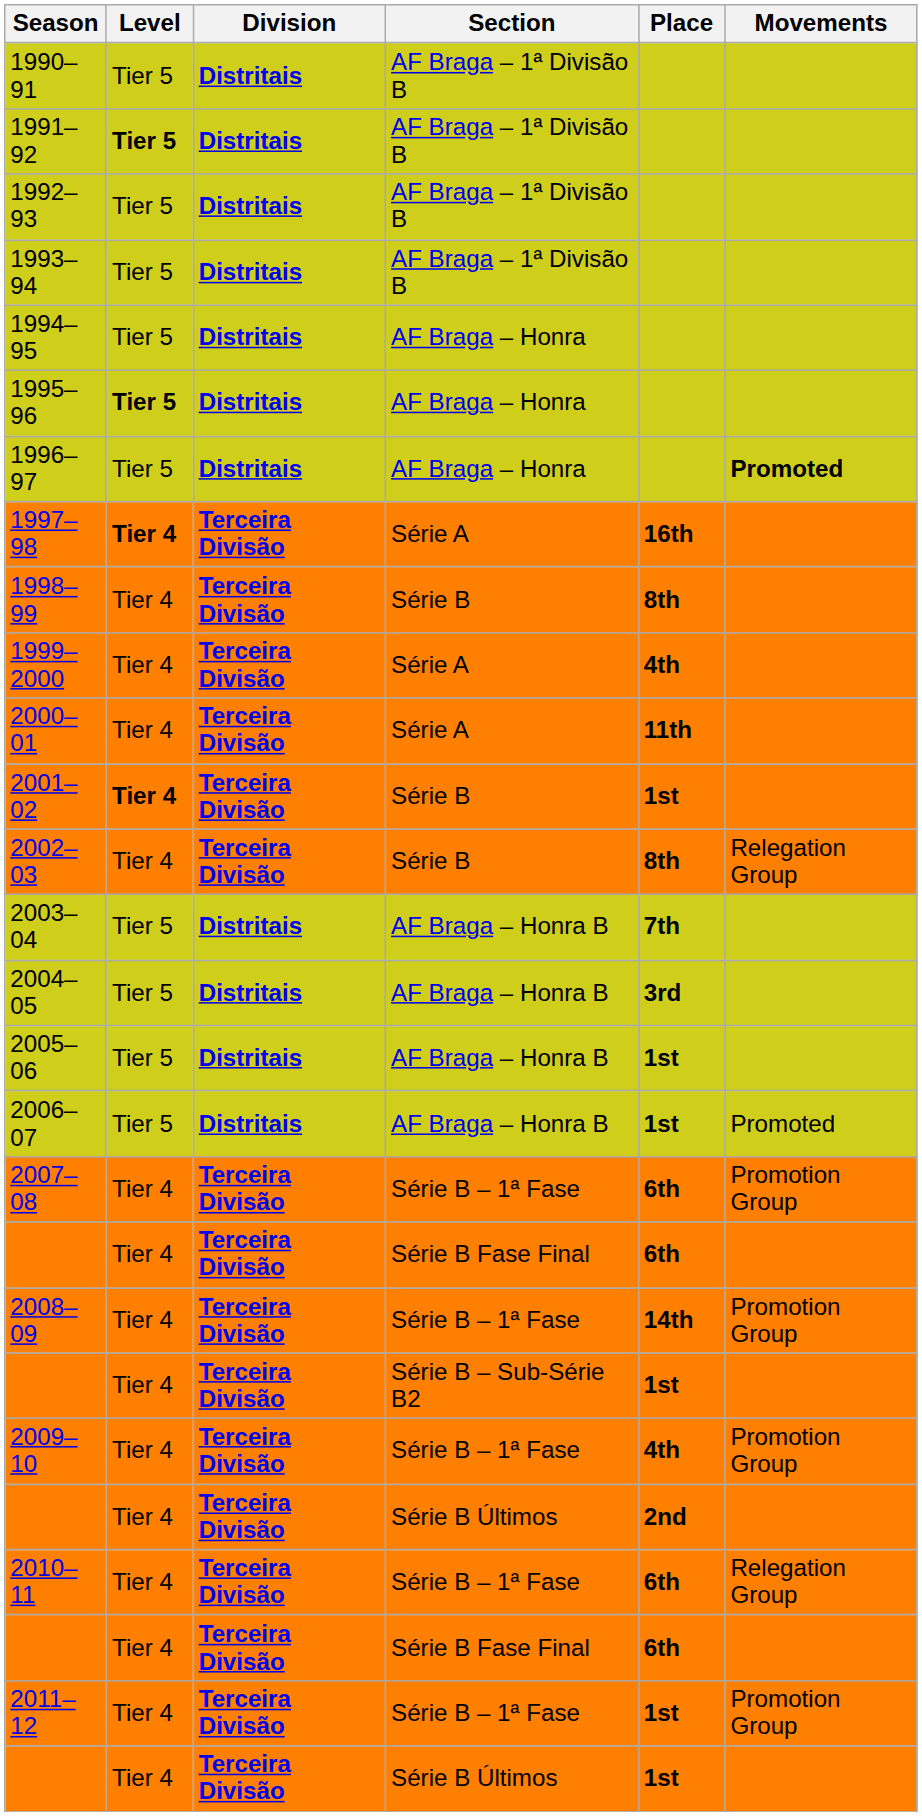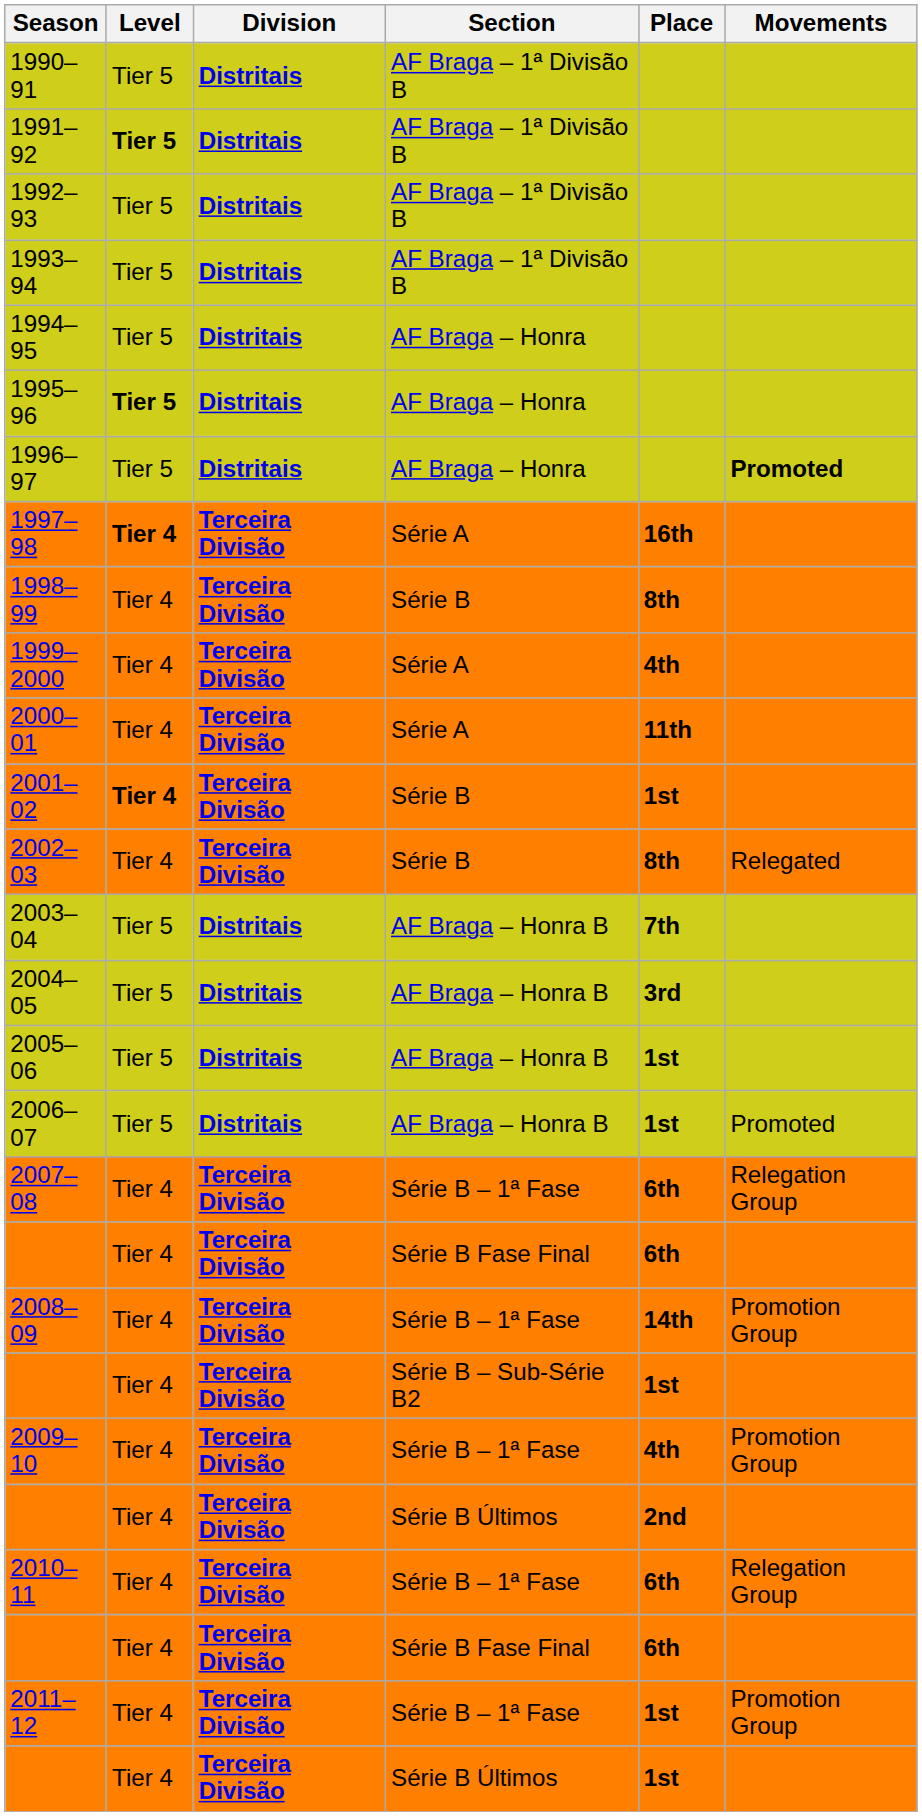2002–03 | Movements: Relegation Group -> Relegated
2007–08 | Movements: Promotion Group -> Relegation Group
